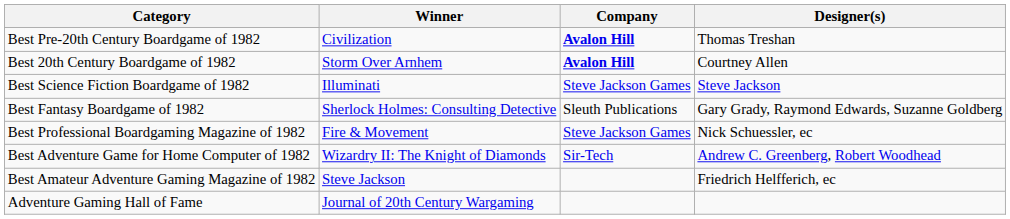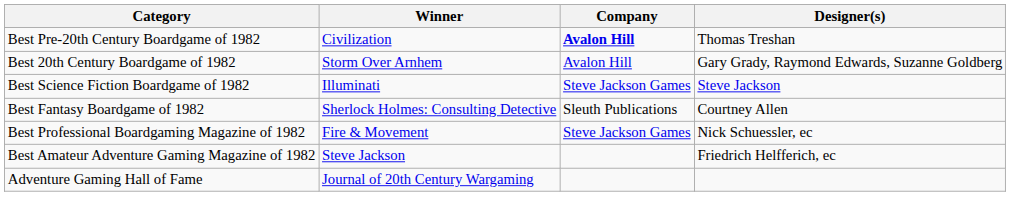Best 20th Century Boardgame of 1982 | Company: bold -> normal
Best 20th Century Boardgame of 1982 | Designer(s): Courtney Allen -> Gary Grady, Raymond Edwards, Suzanne Goldberg
Best Fantasy Boardgame of 1982 | Designer(s): Gary Grady, Raymond Edwards, Suzanne Goldberg -> Courtney Allen
- row: Best Adventure Game for Home Computer of 1982 | Wizardry II: The Knight of Diamonds | Sir-Tech | Andrew C. Greenberg, Robert Woodhead
